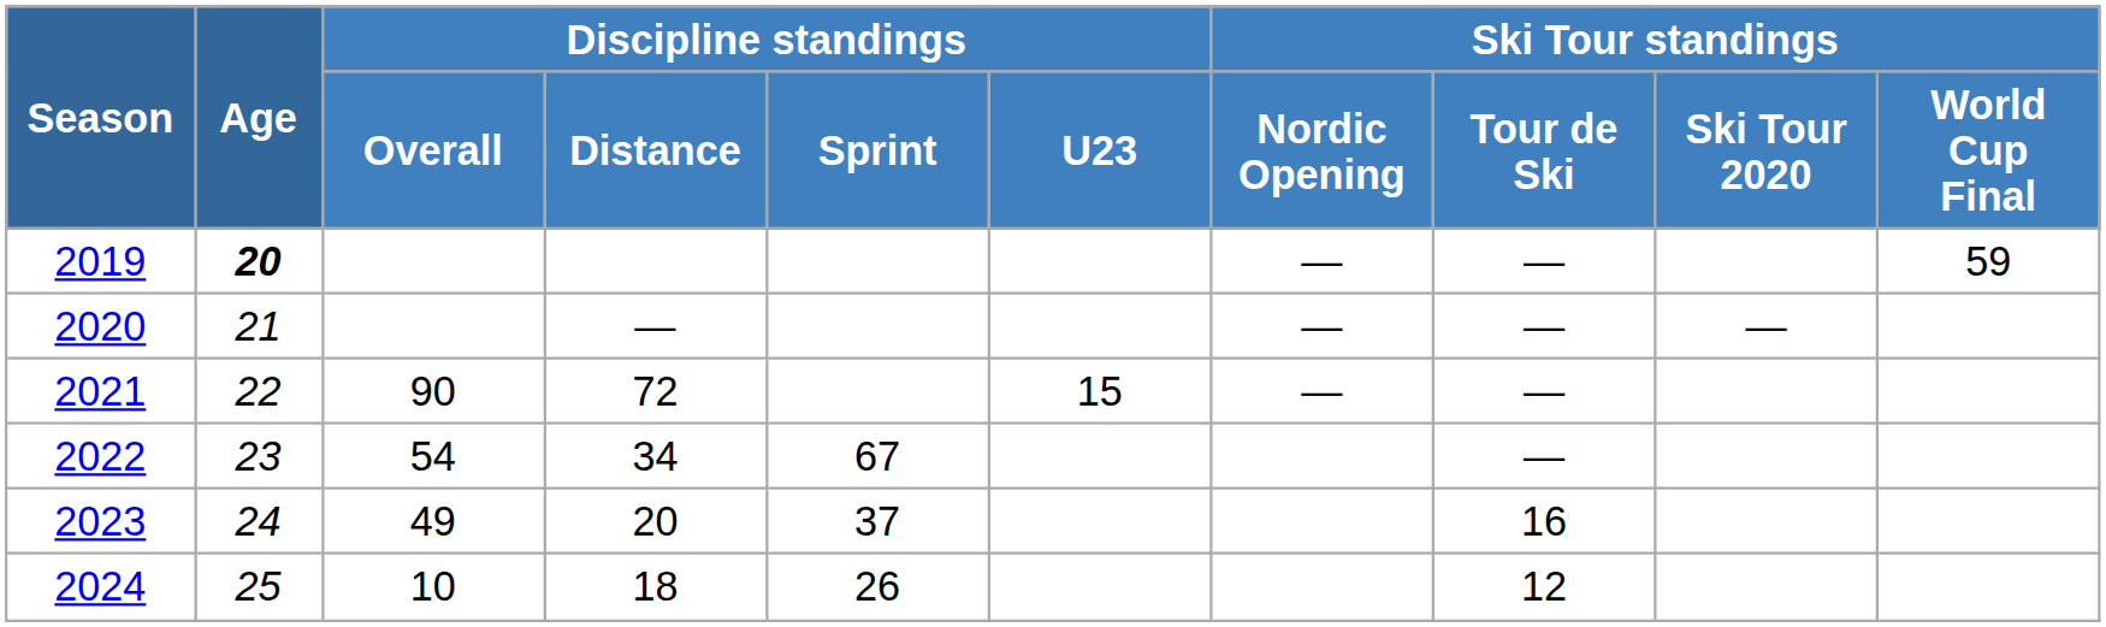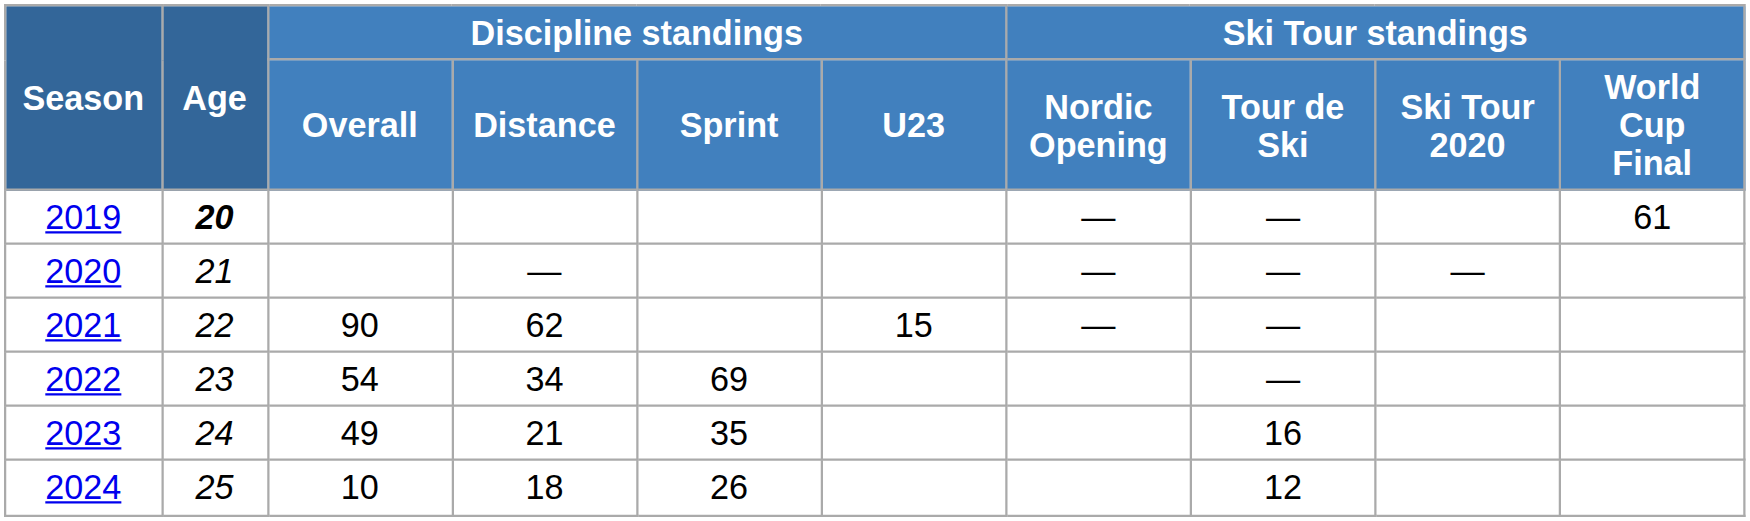2019 | Ski Tour standings / World Cup Final: 59 -> 61
2021 | Discipline standings / Distance: 72 -> 62
2022 | Discipline standings / Sprint: 67 -> 69
2023 | Discipline standings / Distance: 20 -> 21
2023 | Discipline standings / Sprint: 37 -> 35
